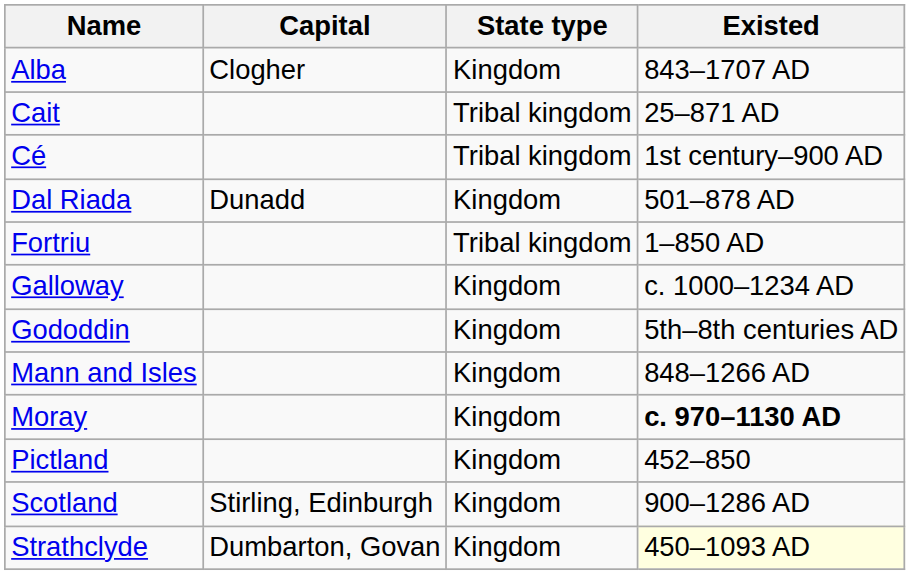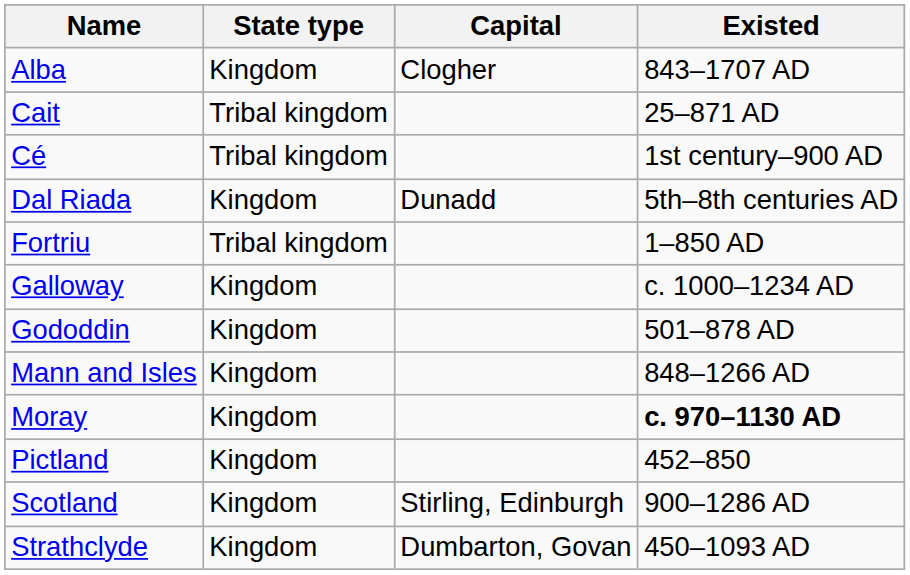columns swapped: Capital <-> State type
Dal Riada | Existed: 501–878 AD -> 5th–8th centuries AD
Gododdin | Existed: 5th–8th centuries AD -> 501–878 AD
Strathclyde | Existed: lightyellow background -> no background
